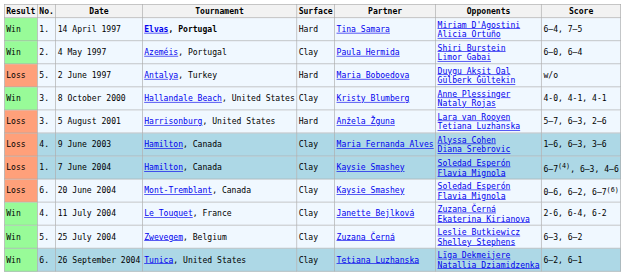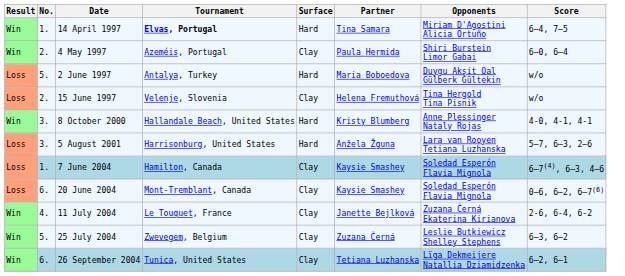+ row: Loss | 2. | 15 June 1997 | Velenje, Slovenia | Clay | Helena Fremuthová | Tina Hergold Tina Pisnik | w/o
8 October 2000 | Surface: Clay -> Hard
- row: Loss | 4. | 9 June 2003 | Hamilton, Canada | Clay | Maria Fernanda Alves | Alyssa Cohen Diana Srebrovic | 1–6, 6–3, 3–6
